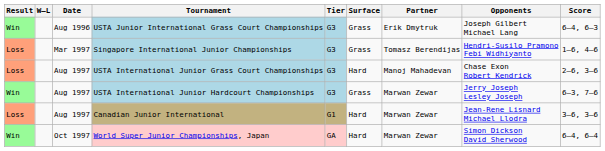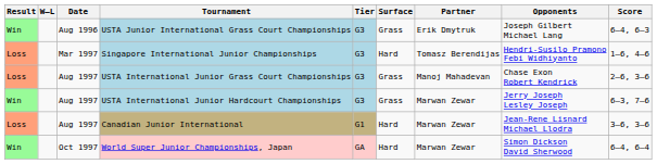Singapore International Junior Championships | Surface: Grass -> Hard
USTA International Junior Grass Court Championships | Surface: Hard -> Grass
